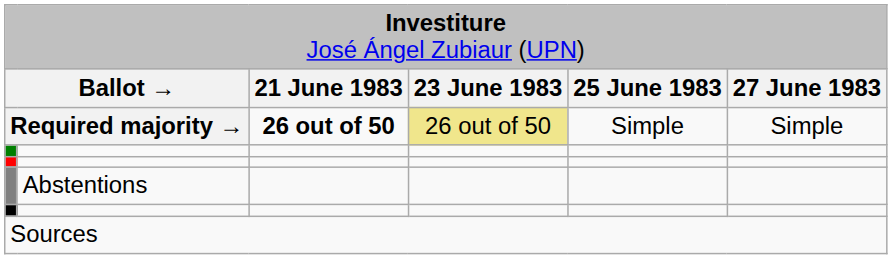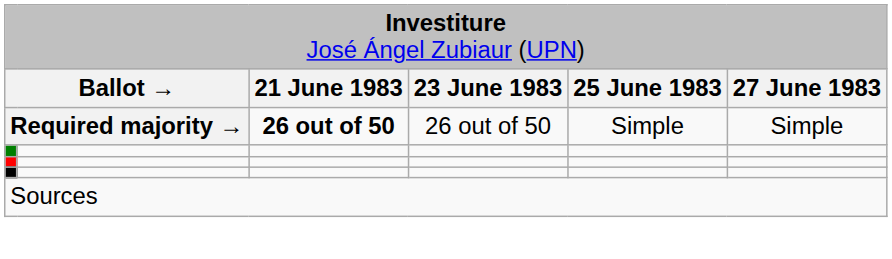Required majority → | column 4: khaki background -> no background
- row: Abstentions
